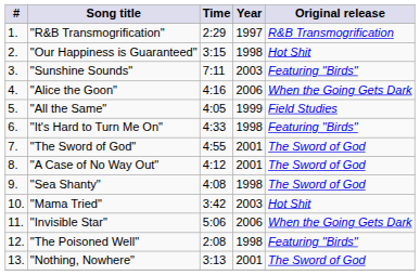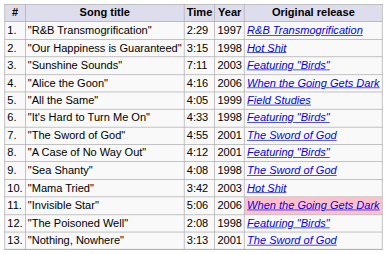"A Case of No Way Out" | Original release: The Sword of God -> Featuring "Birds"
"Invisible Star" | Original release: no background -> pink background
